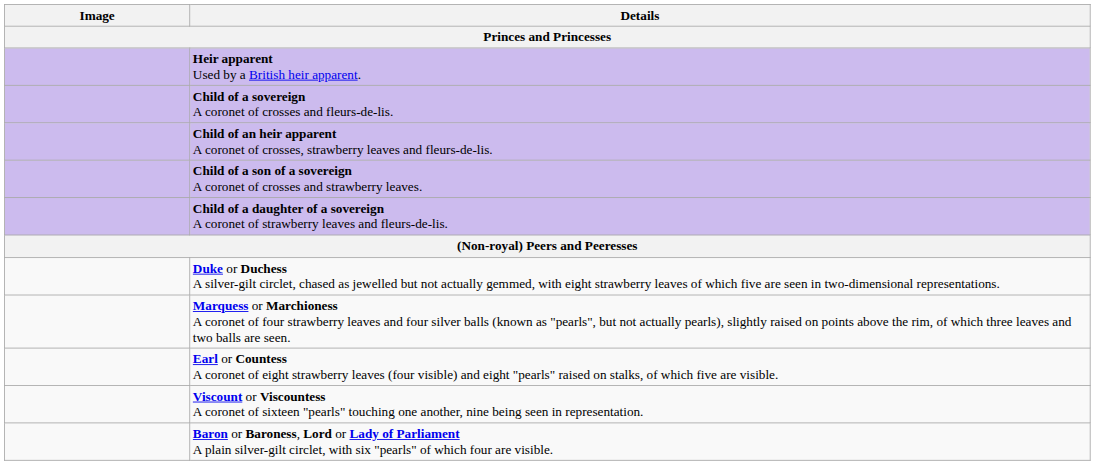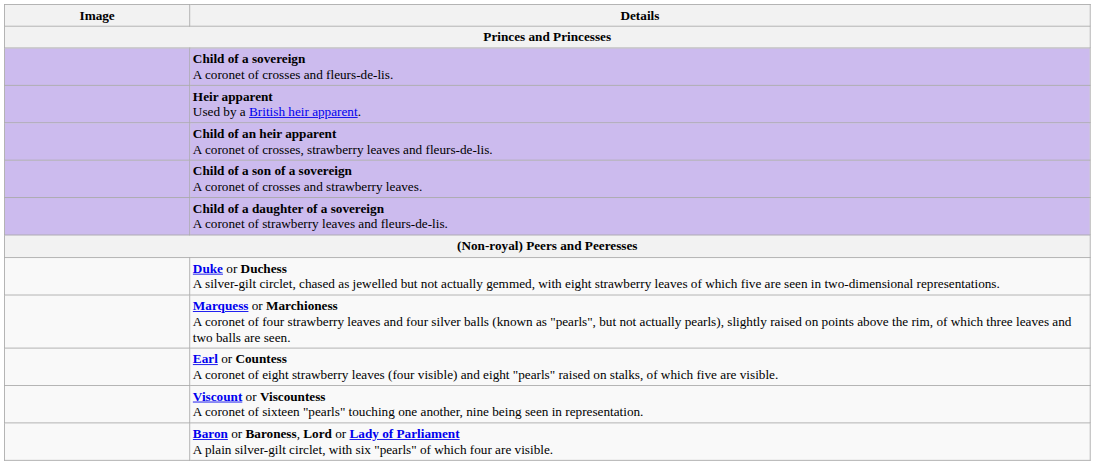rows swapped: Heir apparent Used by a British heir apparent. <-> Child of a sovereign A coronet of crosses and fleurs-de-lis.
